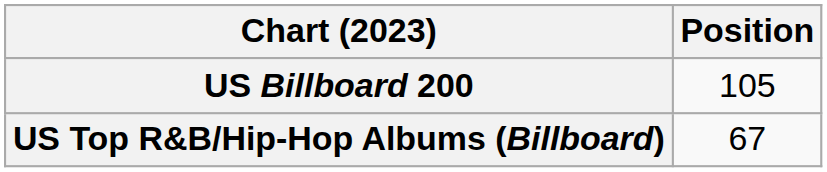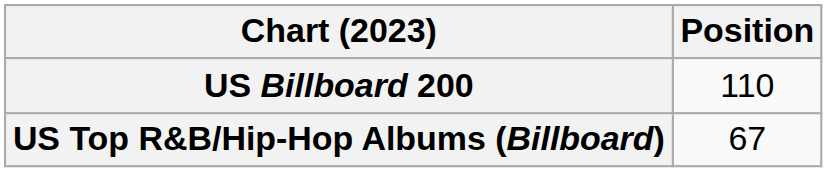US Billboard 200 | Position: 105 -> 110
